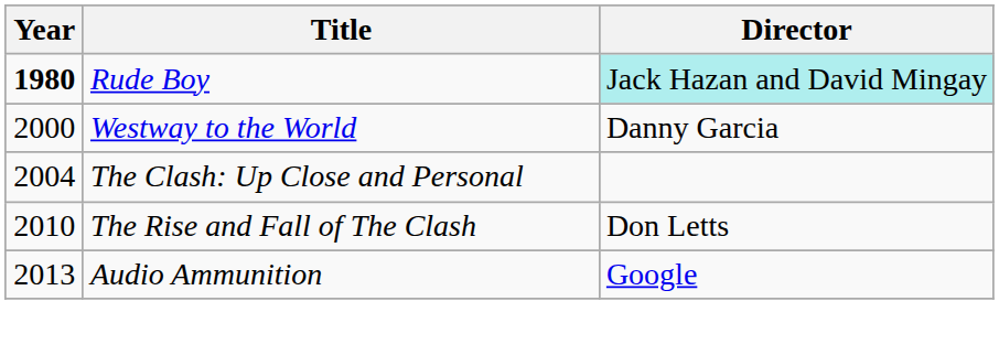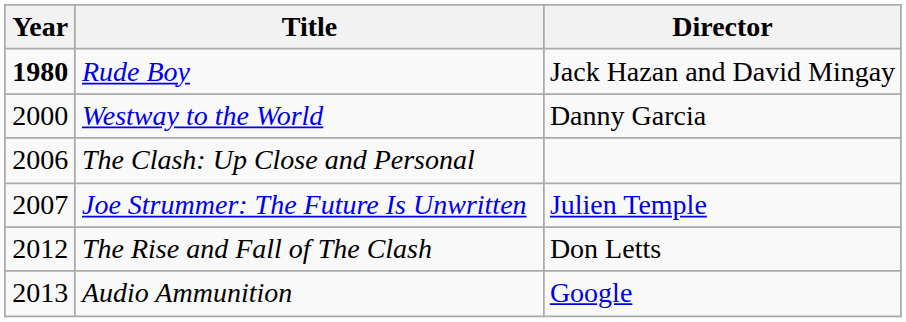Rude Boy | Director: paleturquoise background -> no background
The Clash: Up Close and Personal | Year: 2004 -> 2006
+ row: 2007 | Joe Strummer: The Future Is Unwritten | Julien Temple
The Rise and Fall of The Clash | Year: 2010 -> 2012
